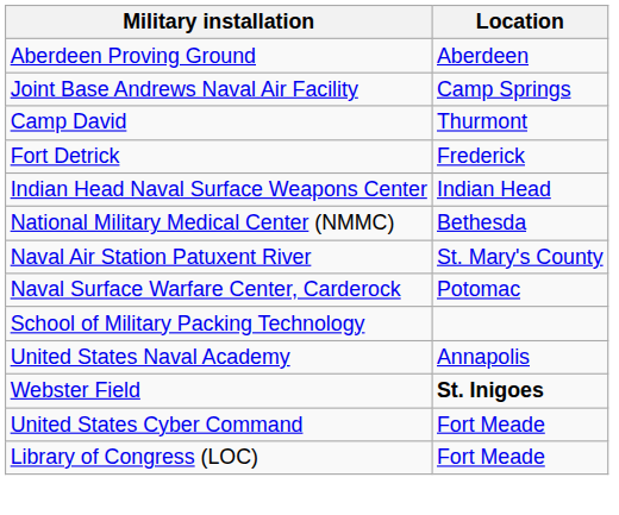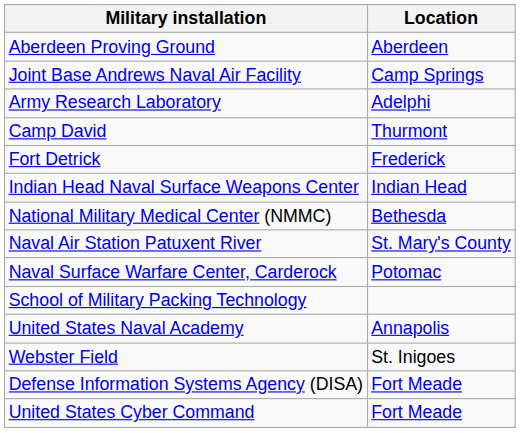+ row: Army Research Laboratory | Adelphi
Webster Field | Location: bold -> normal
+ row: Defense Information Systems Agency (DISA) | Fort Meade
- row: Library of Congress (LOC) | Fort Meade
